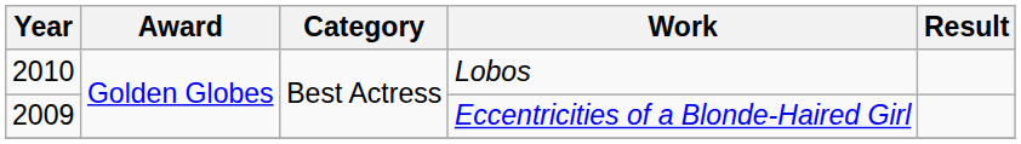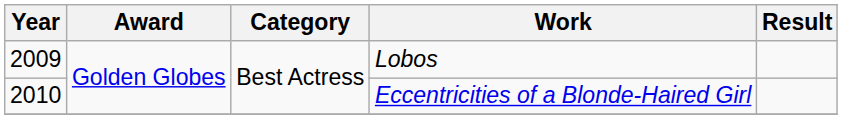Lobos | Year: 2010 -> 2009
Eccentricities of a Blonde-Haired Girl | Year: 2009 -> 2010
